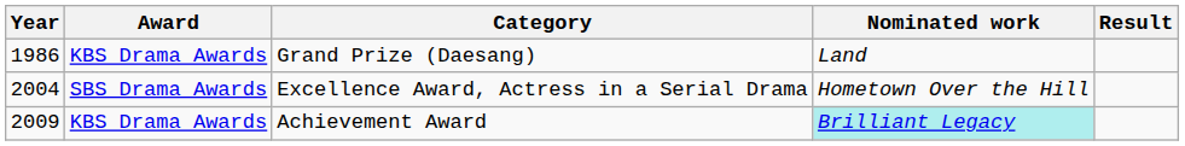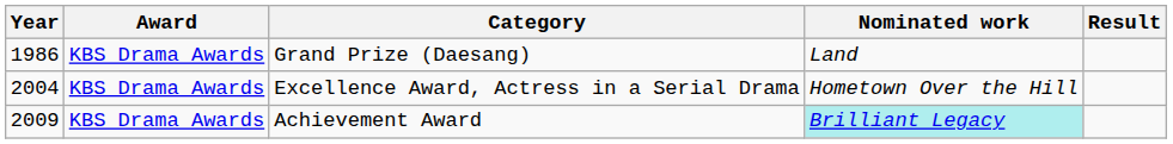Excellence Award, Actress in a Serial Drama | Award: SBS Drama Awards -> KBS Drama Awards
